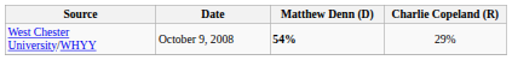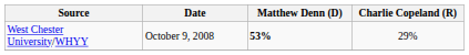West Chester University/WHYY | Matthew Denn (D): 54% -> 53%
